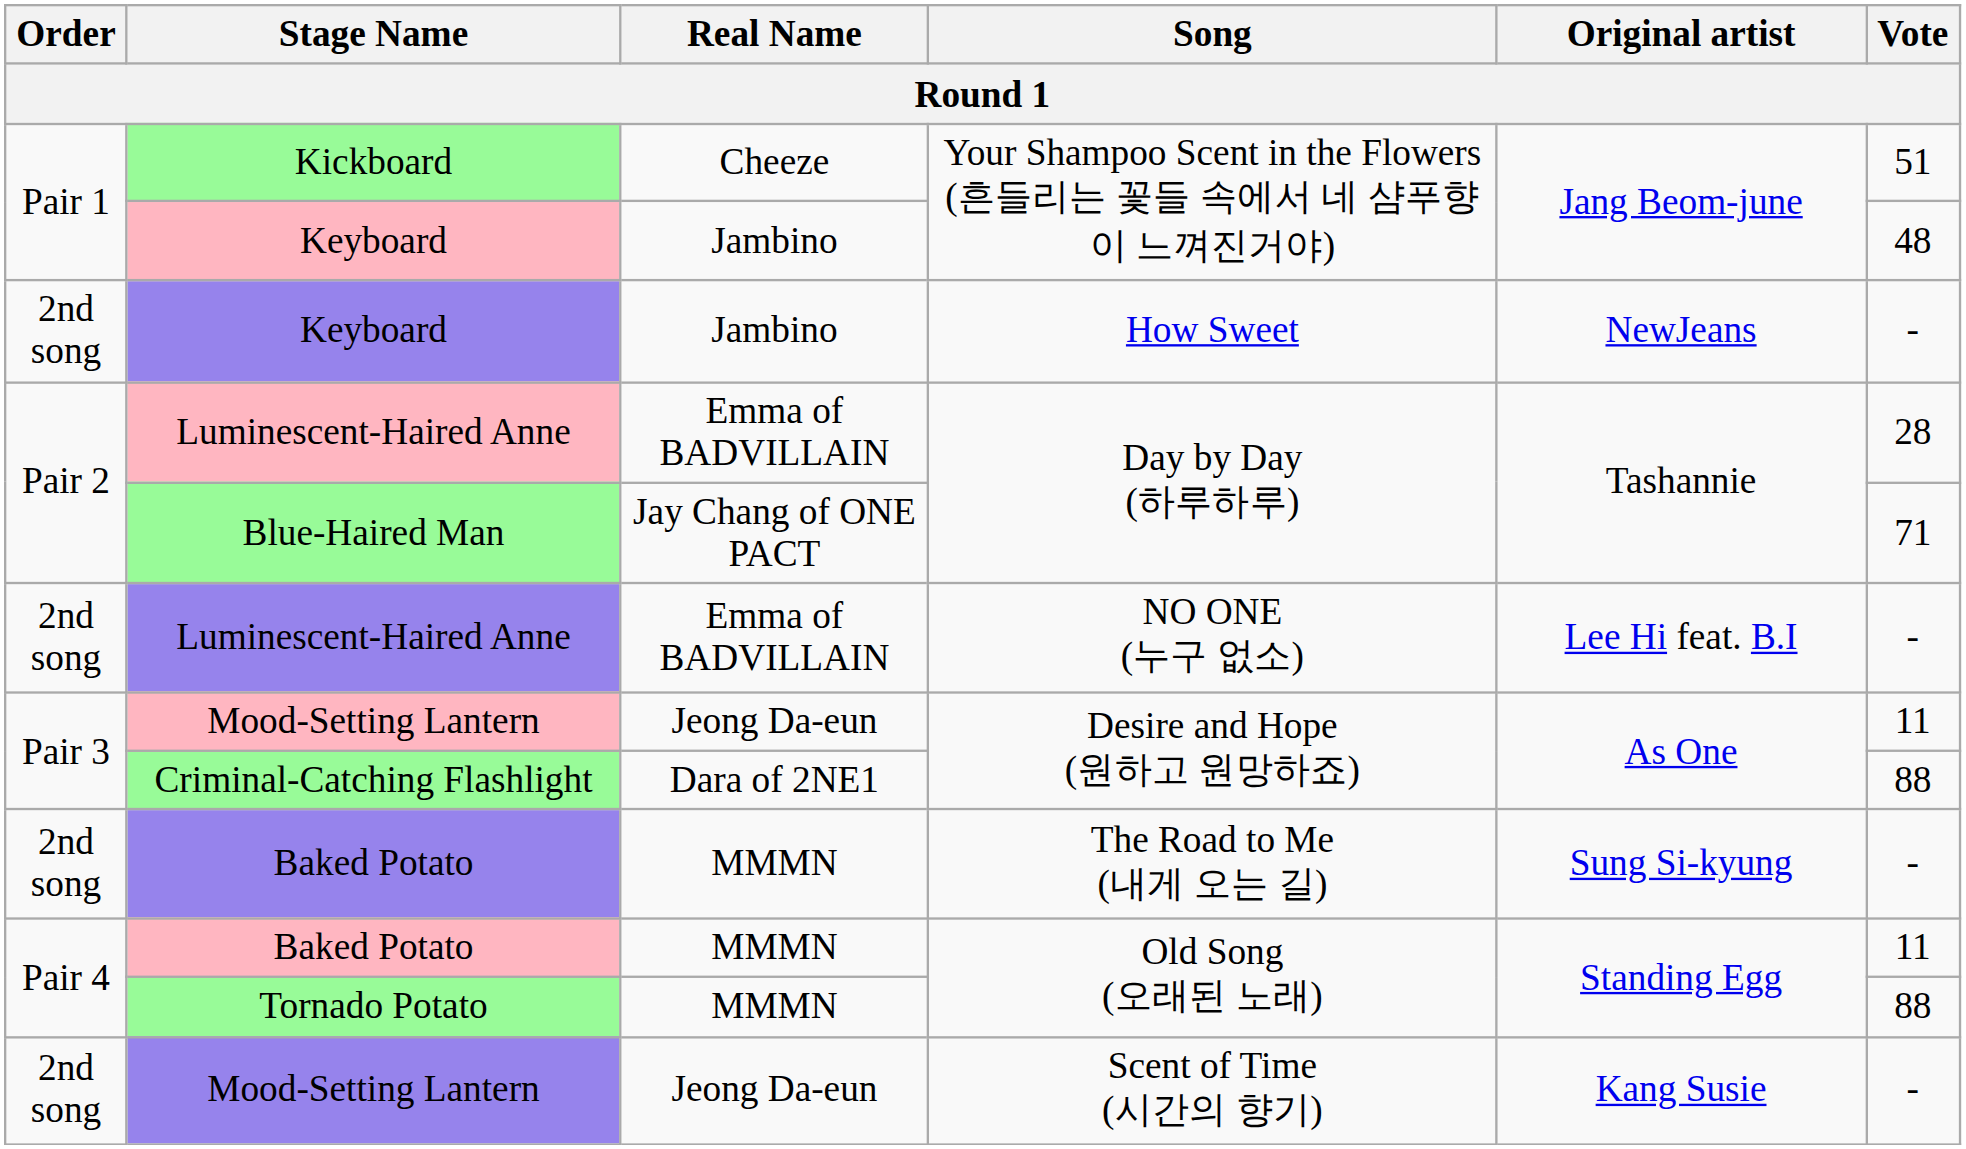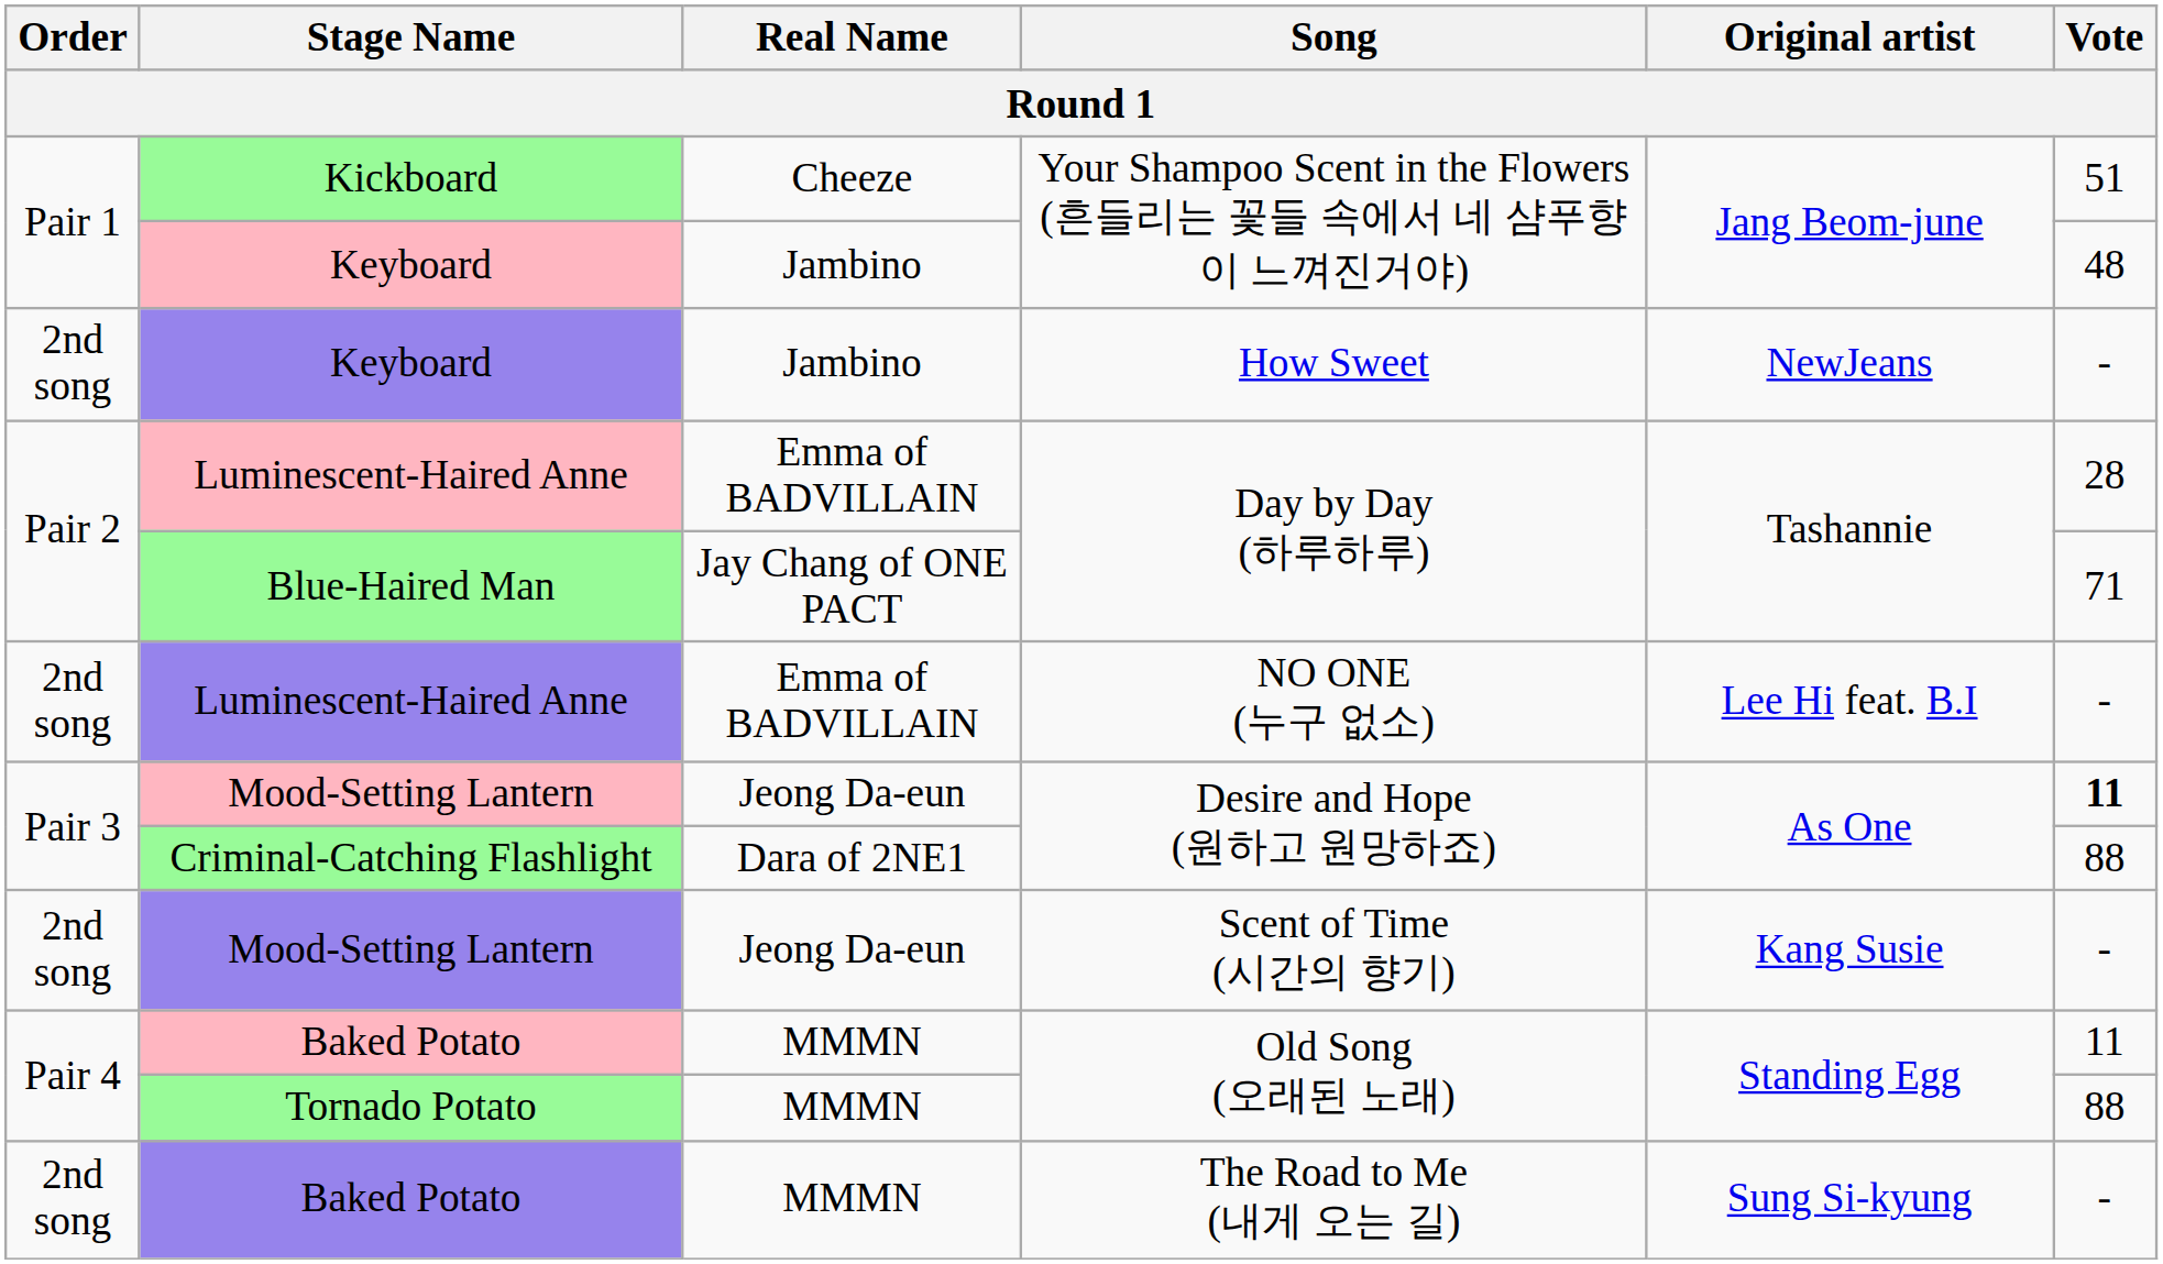Mood-Setting Lantern / Desire and Hope (원하고 원망하죠) | Vote: normal -> bold
rows swapped: Mood-Setting Lantern / Scent of Time (시간의 향기) <-> Baked Potato / The Road to Me (내게 오는 길)
